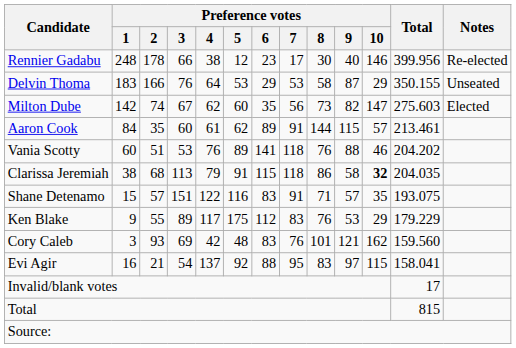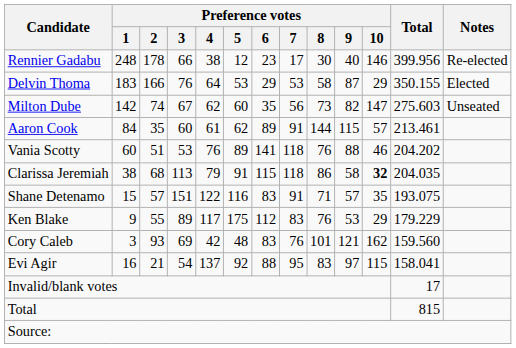Delvin Thoma | Notes: Unseated -> Elected
Milton Dube | Notes: Elected -> Unseated
